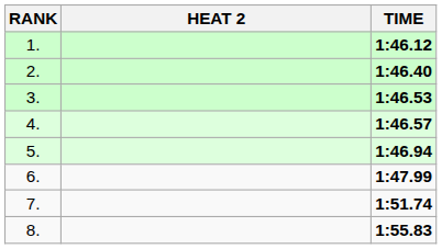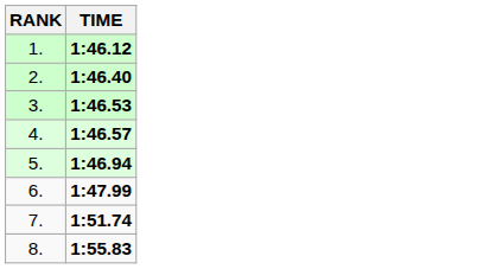- column: HEAT 2
